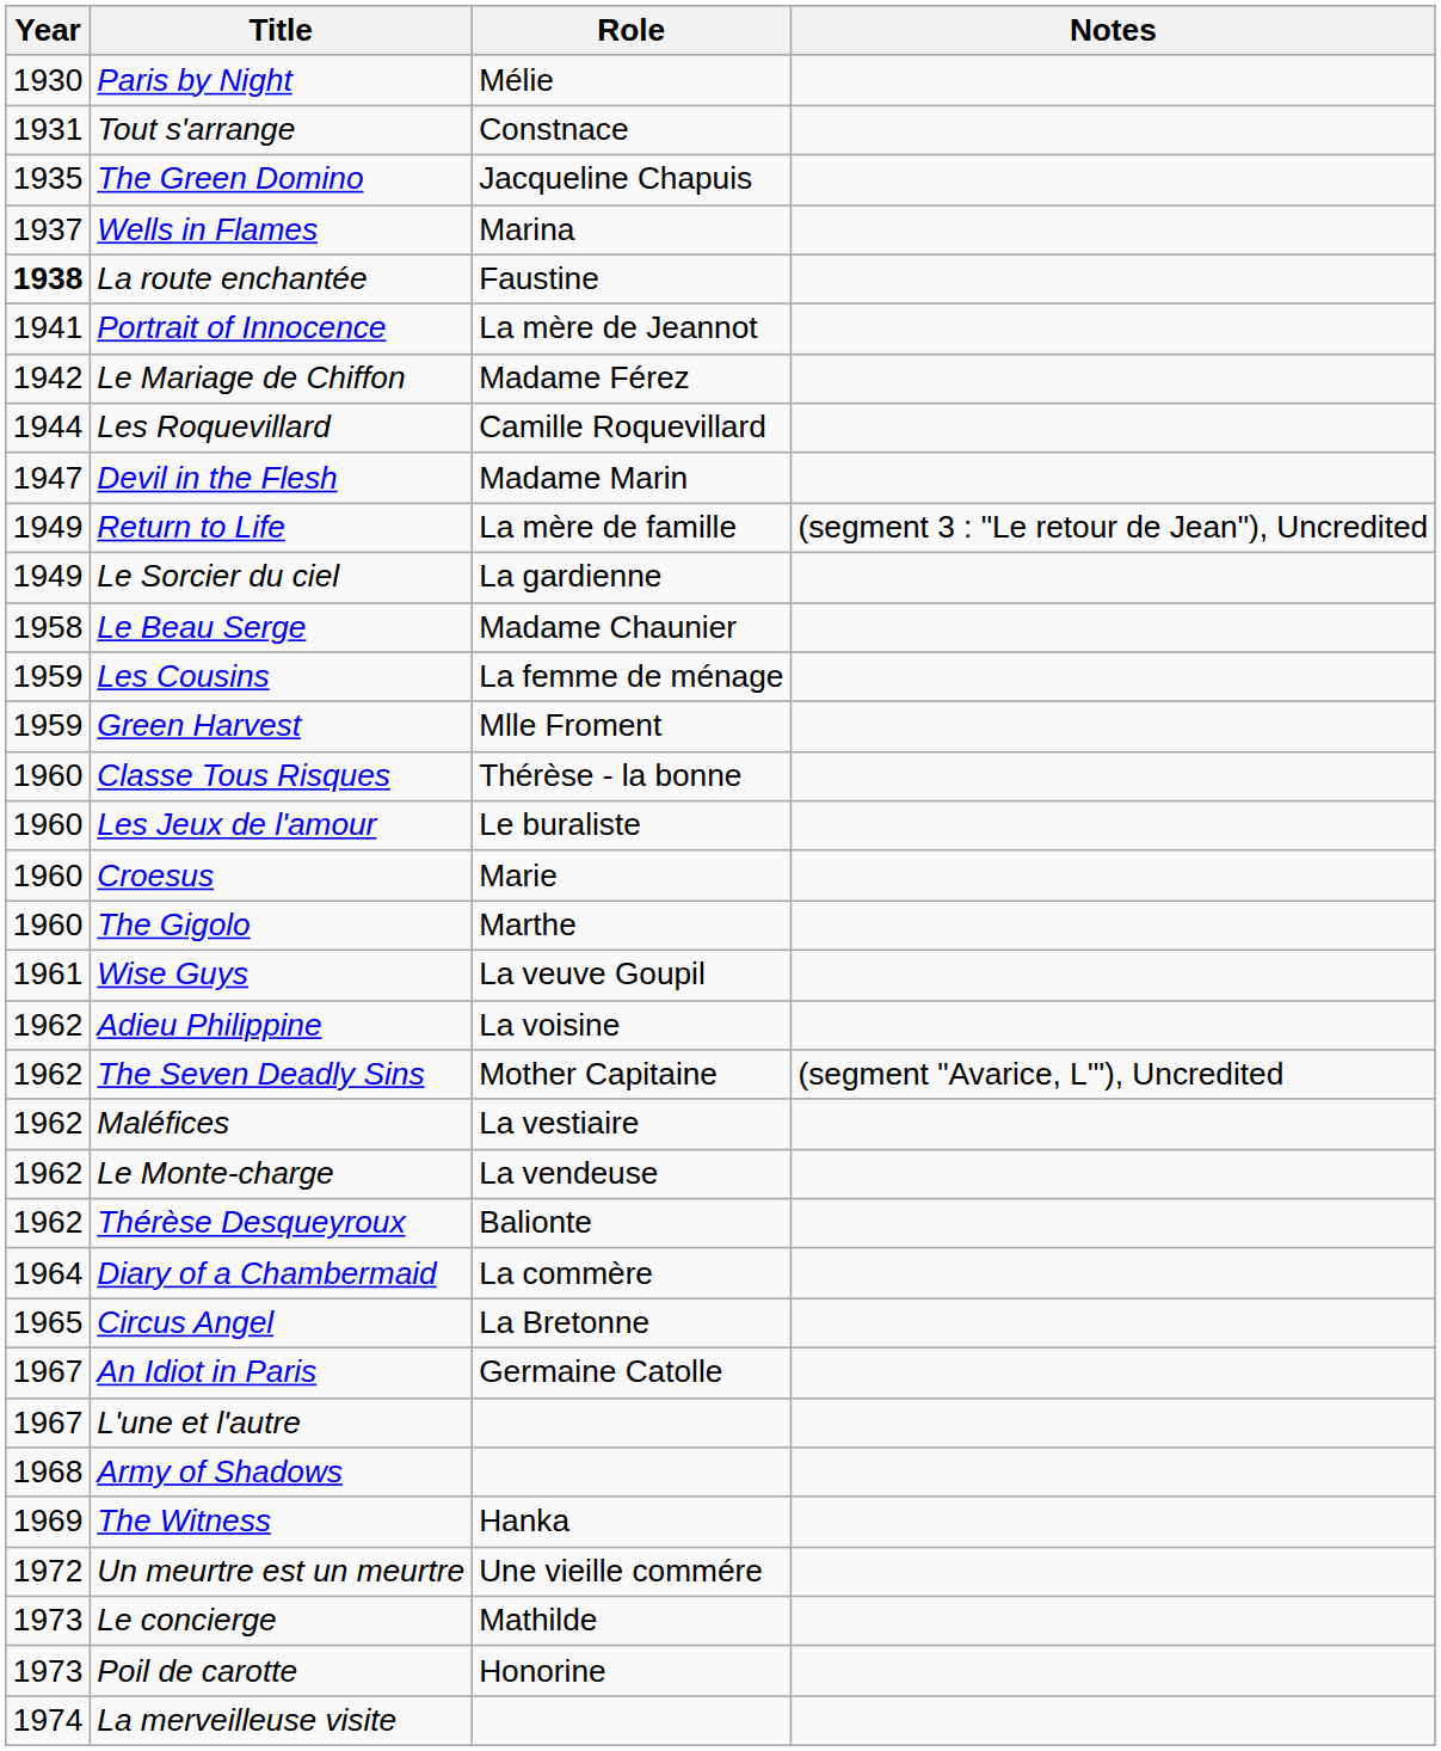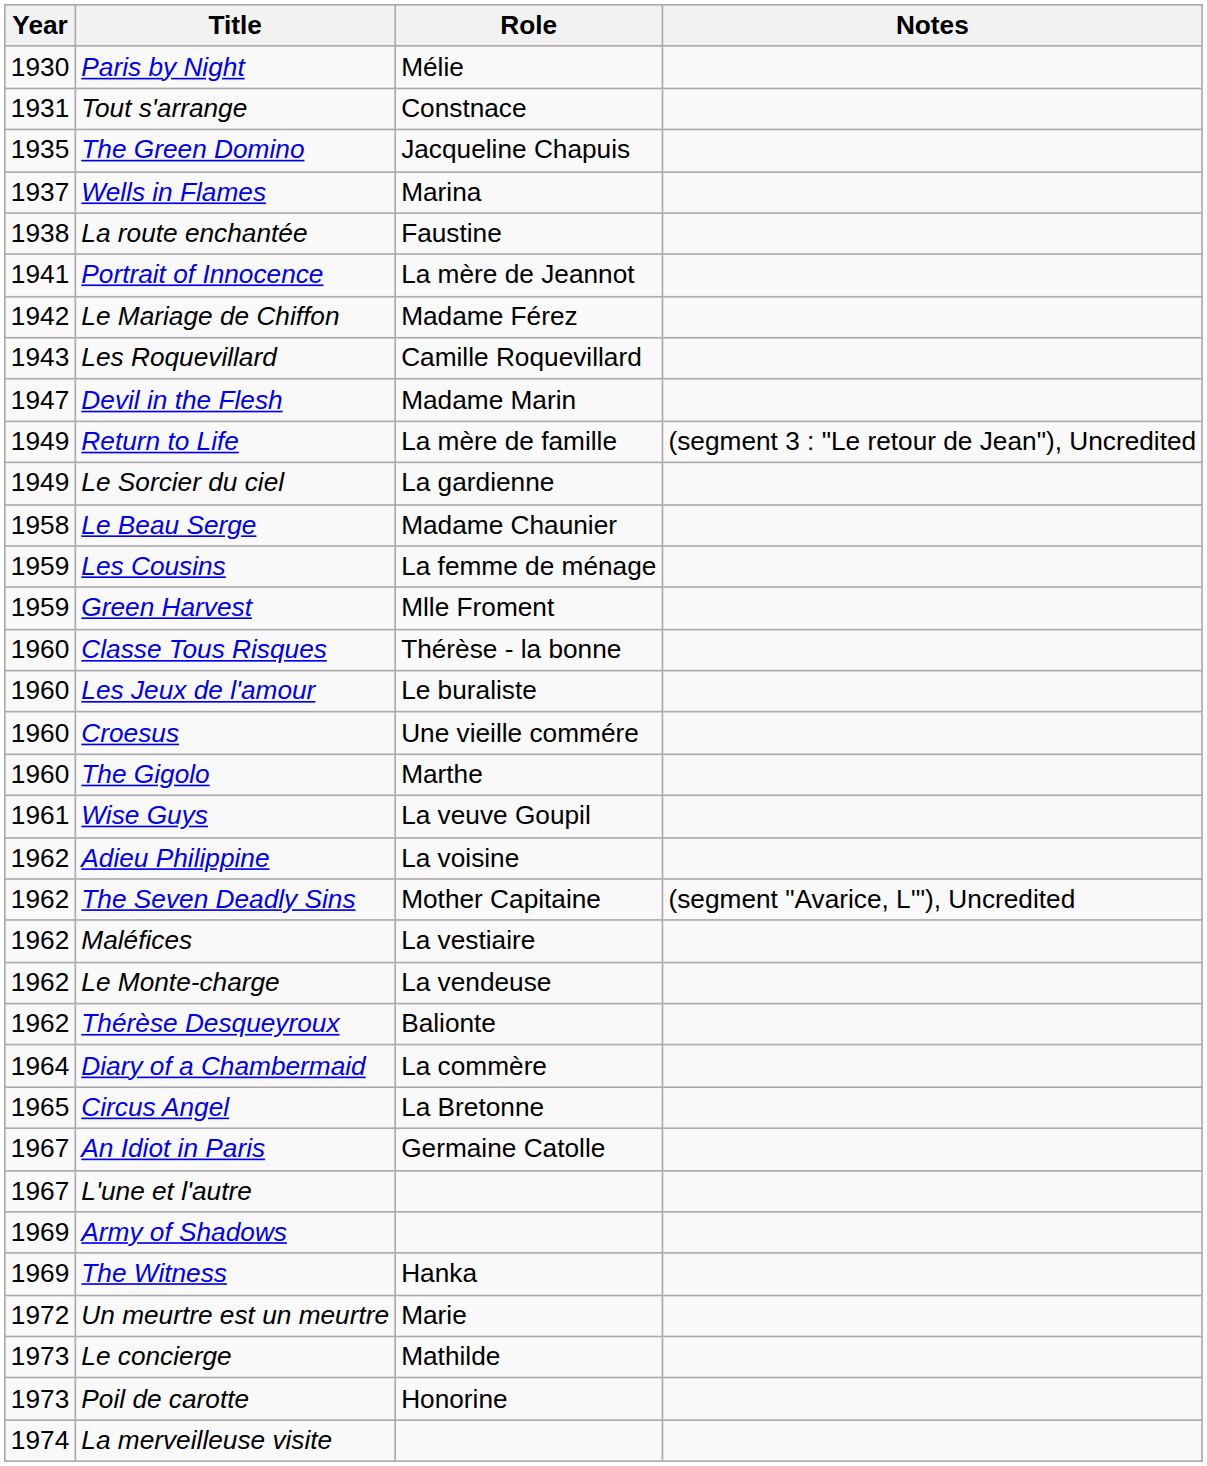La route enchantée | Year: bold -> normal
Les Roquevillard | Year: 1944 -> 1943
Croesus | Role: Marie -> Une vieille commére
Army of Shadows | Year: 1968 -> 1969
Un meurtre est un meurtre | Role: Une vieille commére -> Marie
